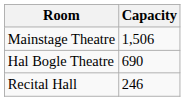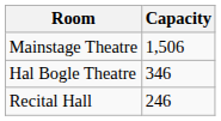Hal Bogle Theatre | Capacity: 690 -> 346
